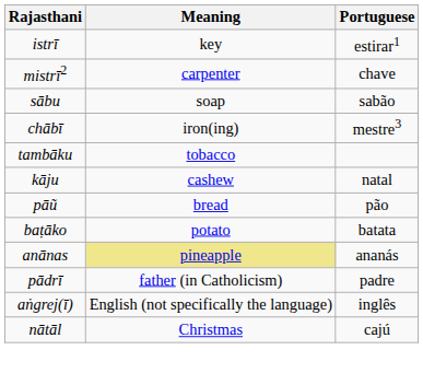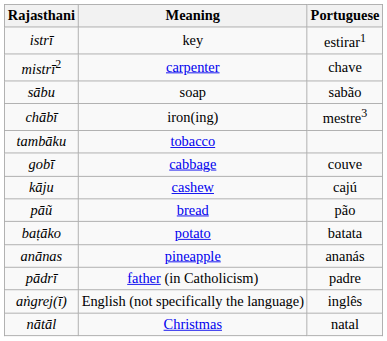+ row: gobī | cabbage | couve
kāju | Portuguese: natal -> cajú
anānas | Meaning: khaki background -> no background
nātāl | Portuguese: cajú -> natal
